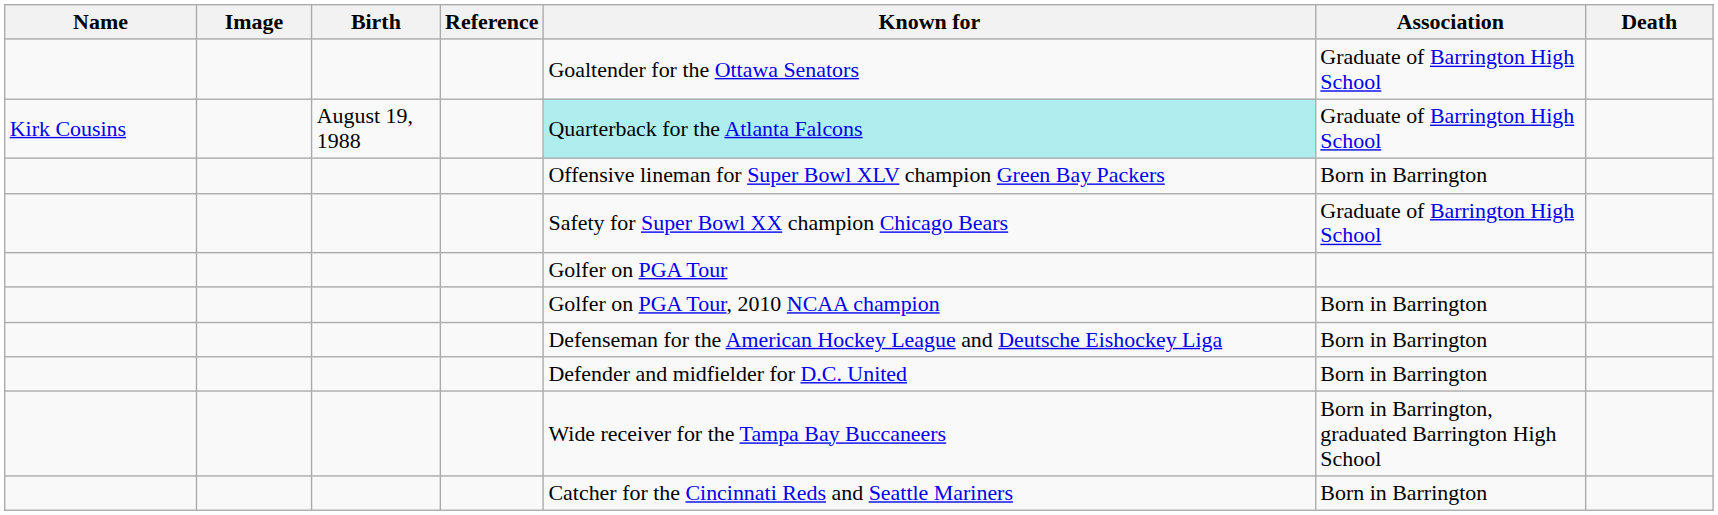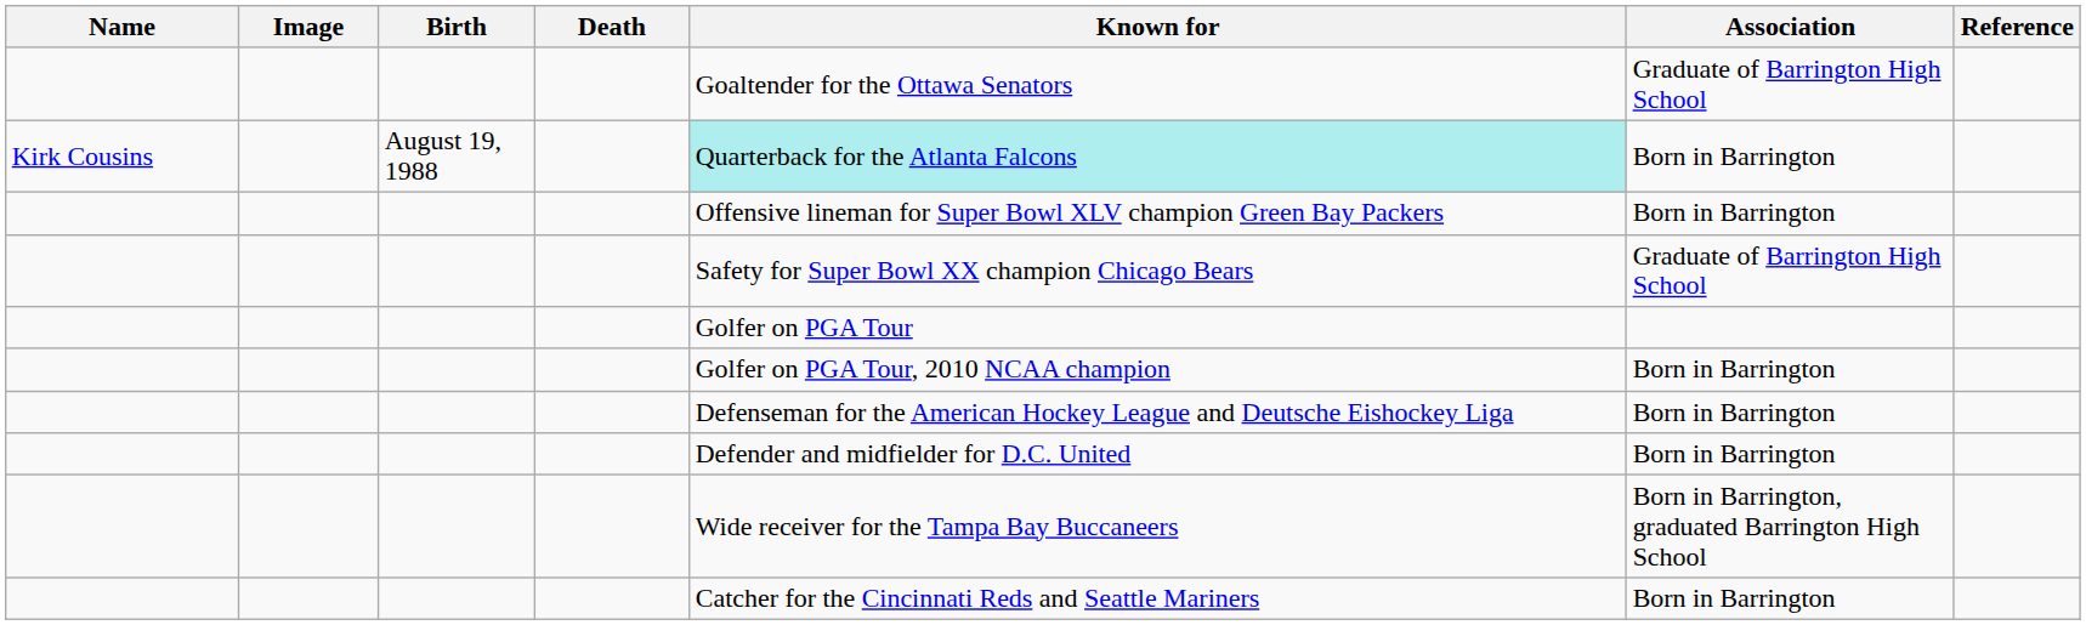columns swapped: Death <-> Reference
Kirk Cousins | Association: Graduate of Barrington High School -> Born in Barrington
